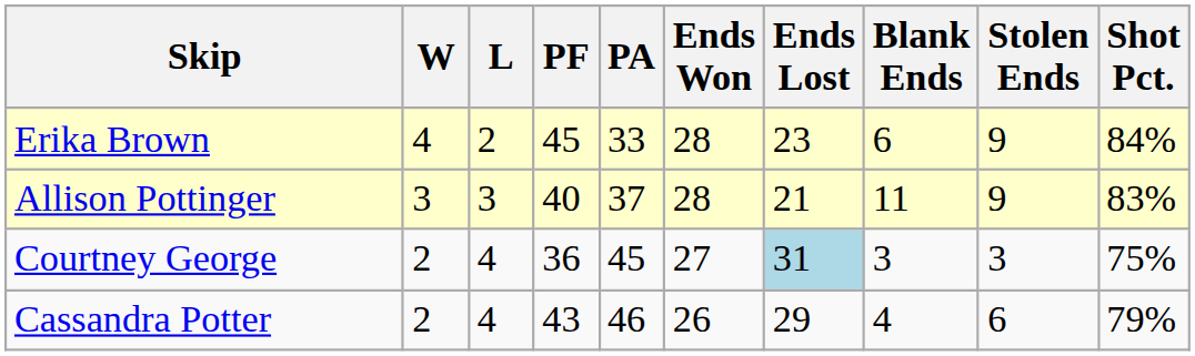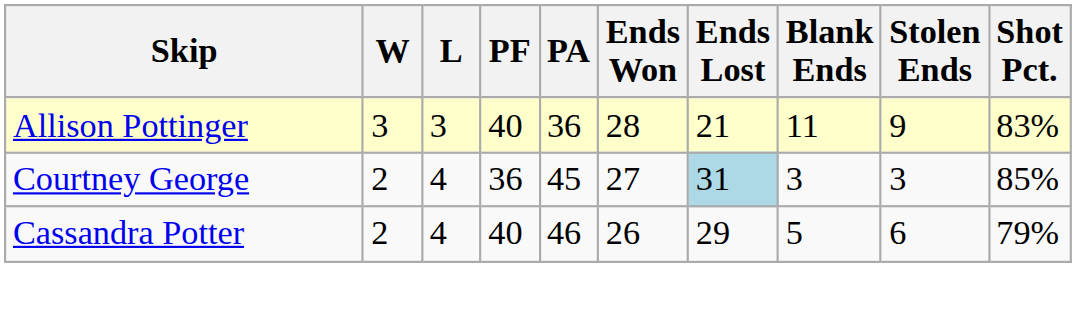- row: Erika Brown | 4 | 2 | 45 | 33 | 28 | 23 | 6 | 9 | 84%
Allison Pottinger | PA: 37 -> 36
Courtney George | Shot Pct.: 75% -> 85%
Cassandra Potter | PF: 43 -> 40
Cassandra Potter | Blank Ends: 4 -> 5
